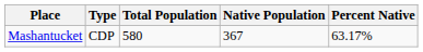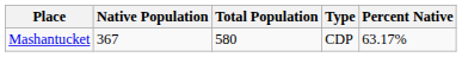columns swapped: Type <-> Native Population
